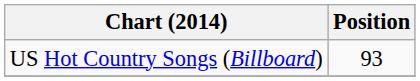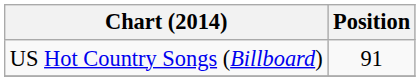US Hot Country Songs (Billboard) | Position: 93 -> 91
